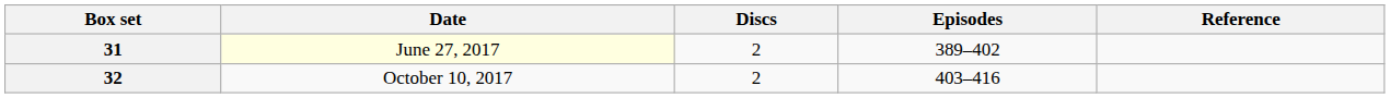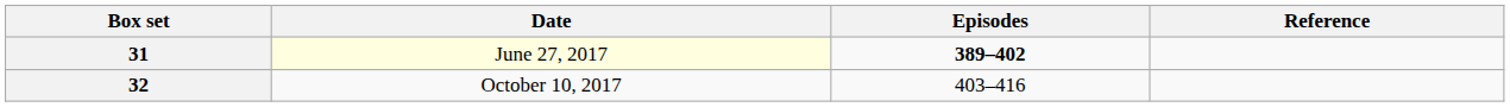- column: Discs | 2 | 2
31 | Episodes: normal -> bold
